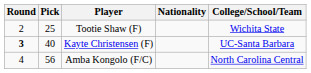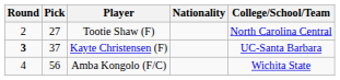Tootie Shaw (F) | Pick: 25 -> 27
Tootie Shaw (F) | College/School/Team: Wichita State -> North Carolina Central
Kayte Christensen (F) | Pick: 40 -> 37
Amba Kongolo (F/C) | College/School/Team: North Carolina Central -> Wichita State
